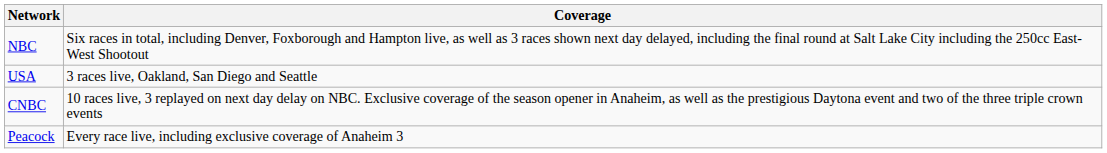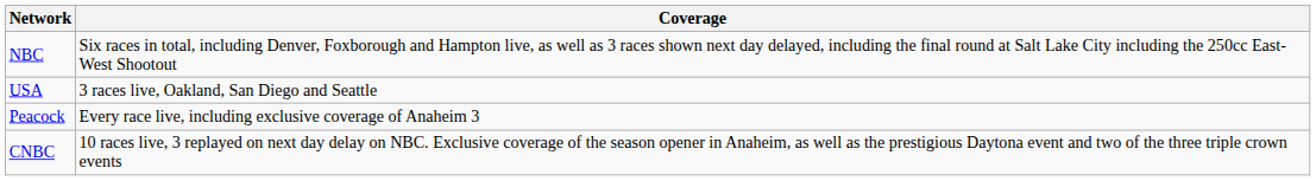rows swapped: CNBC <-> Peacock
